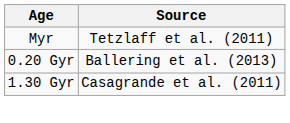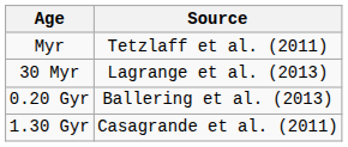+ row: 30 Myr | Lagrange et al. (2013)
